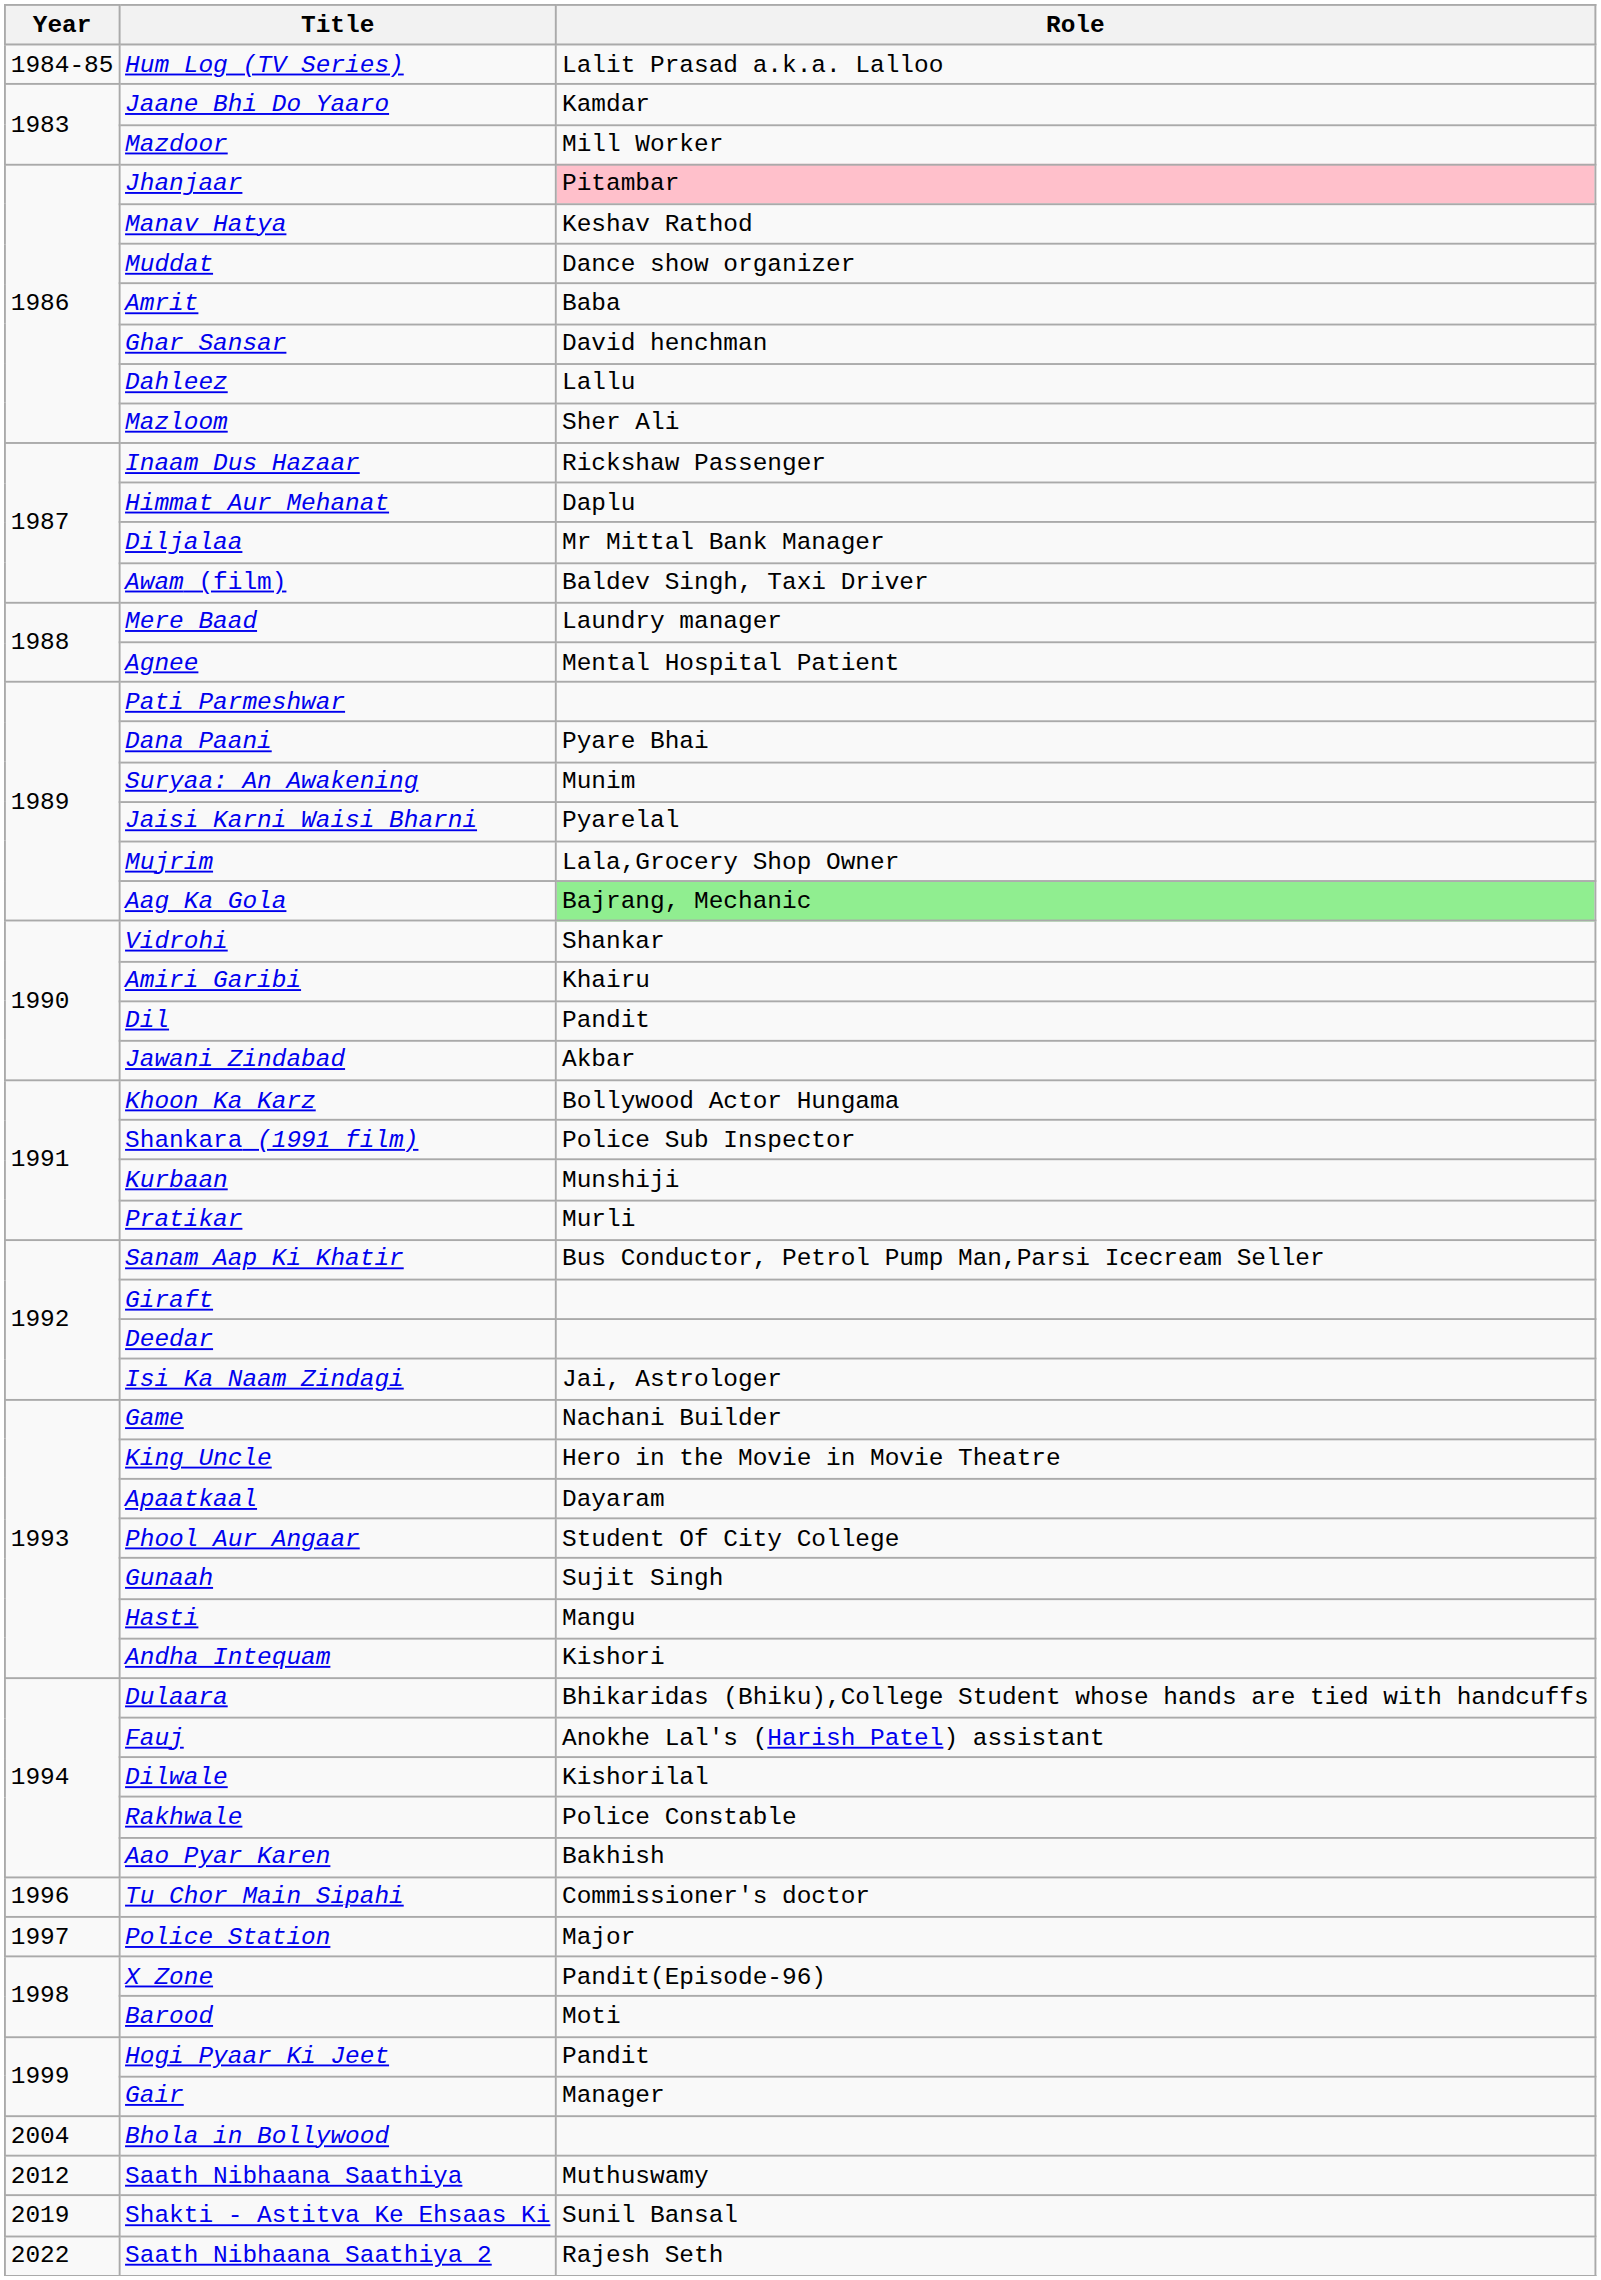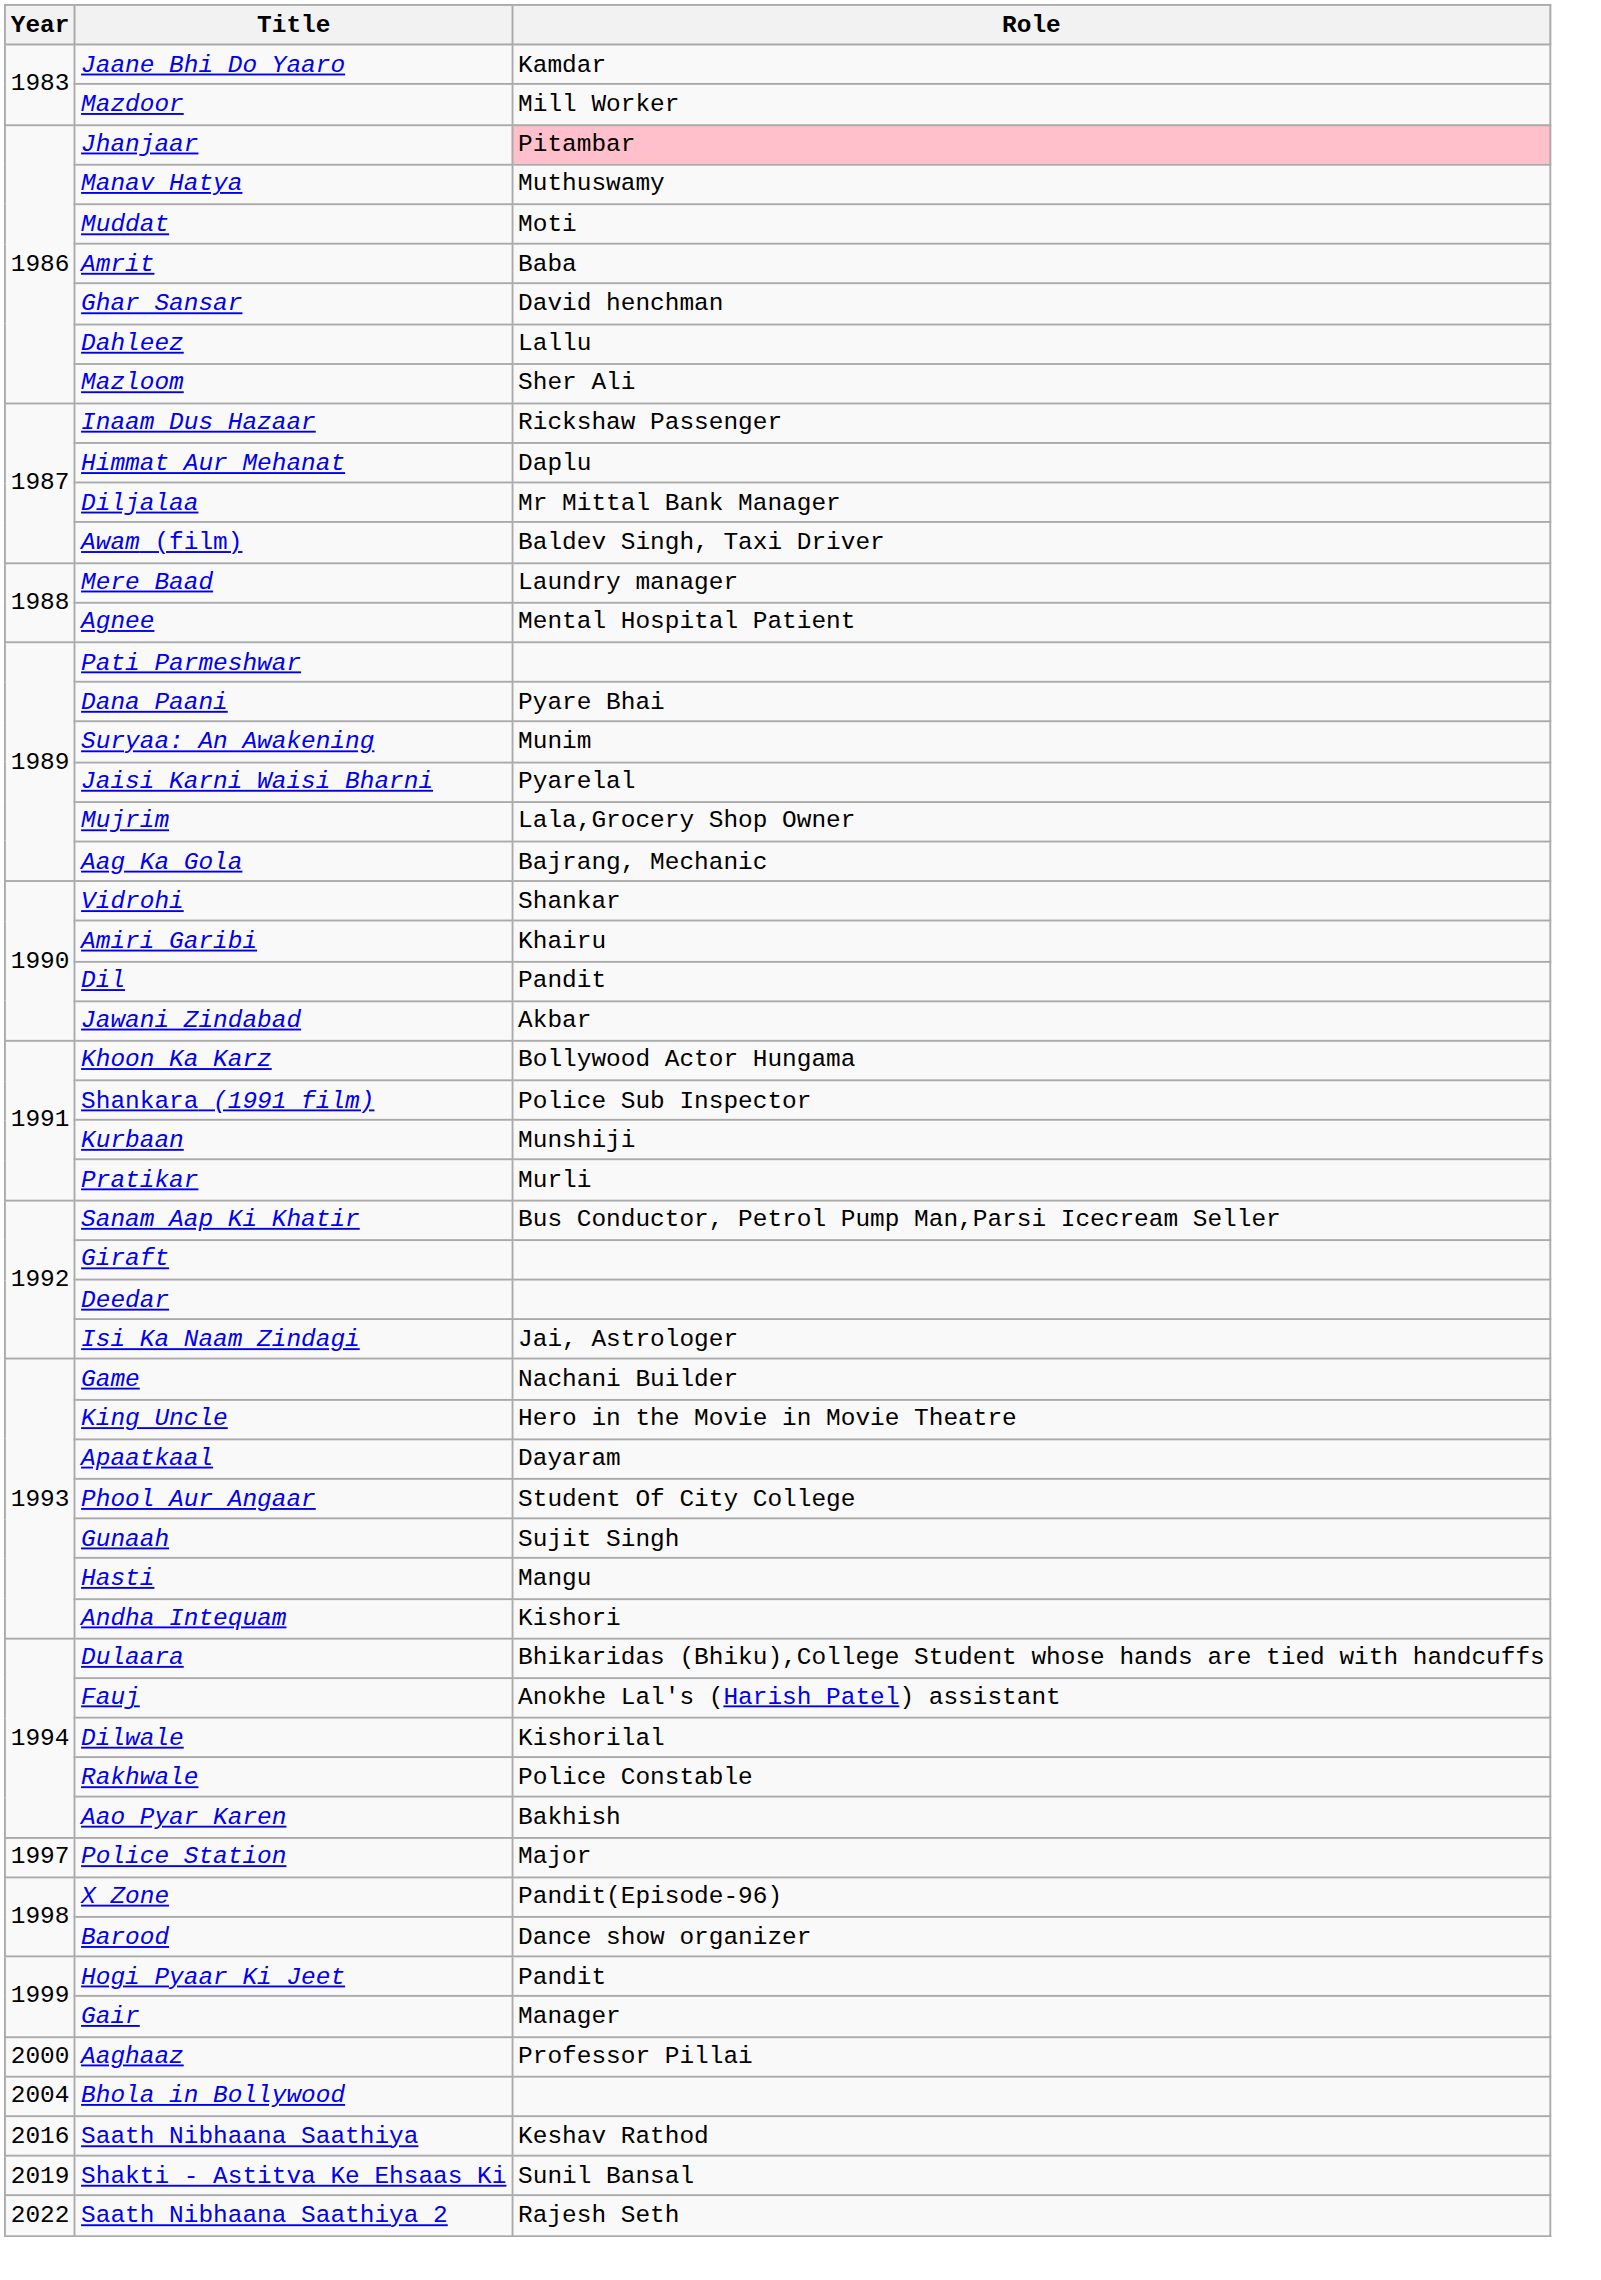- row: 1984-85 | Hum Log (TV Series) | Lalit Prasad a.k.a. Lalloo
Manav Hatya | Role: Keshav Rathod -> Muthuswamy
Muddat | Role: Dance show organizer -> Moti
Aag Ka Gola | Role: lightgreen background -> no background
- row: 1996 | Tu Chor Main Sipahi | Commissioner's doctor
Barood | Role: Moti -> Dance show organizer
+ row: 2000 | Aaghaaz | Professor Pillai
Saath Nibhaana Saathiya | Year: 2012 -> 2016
Saath Nibhaana Saathiya | Role: Muthuswamy -> Keshav Rathod
